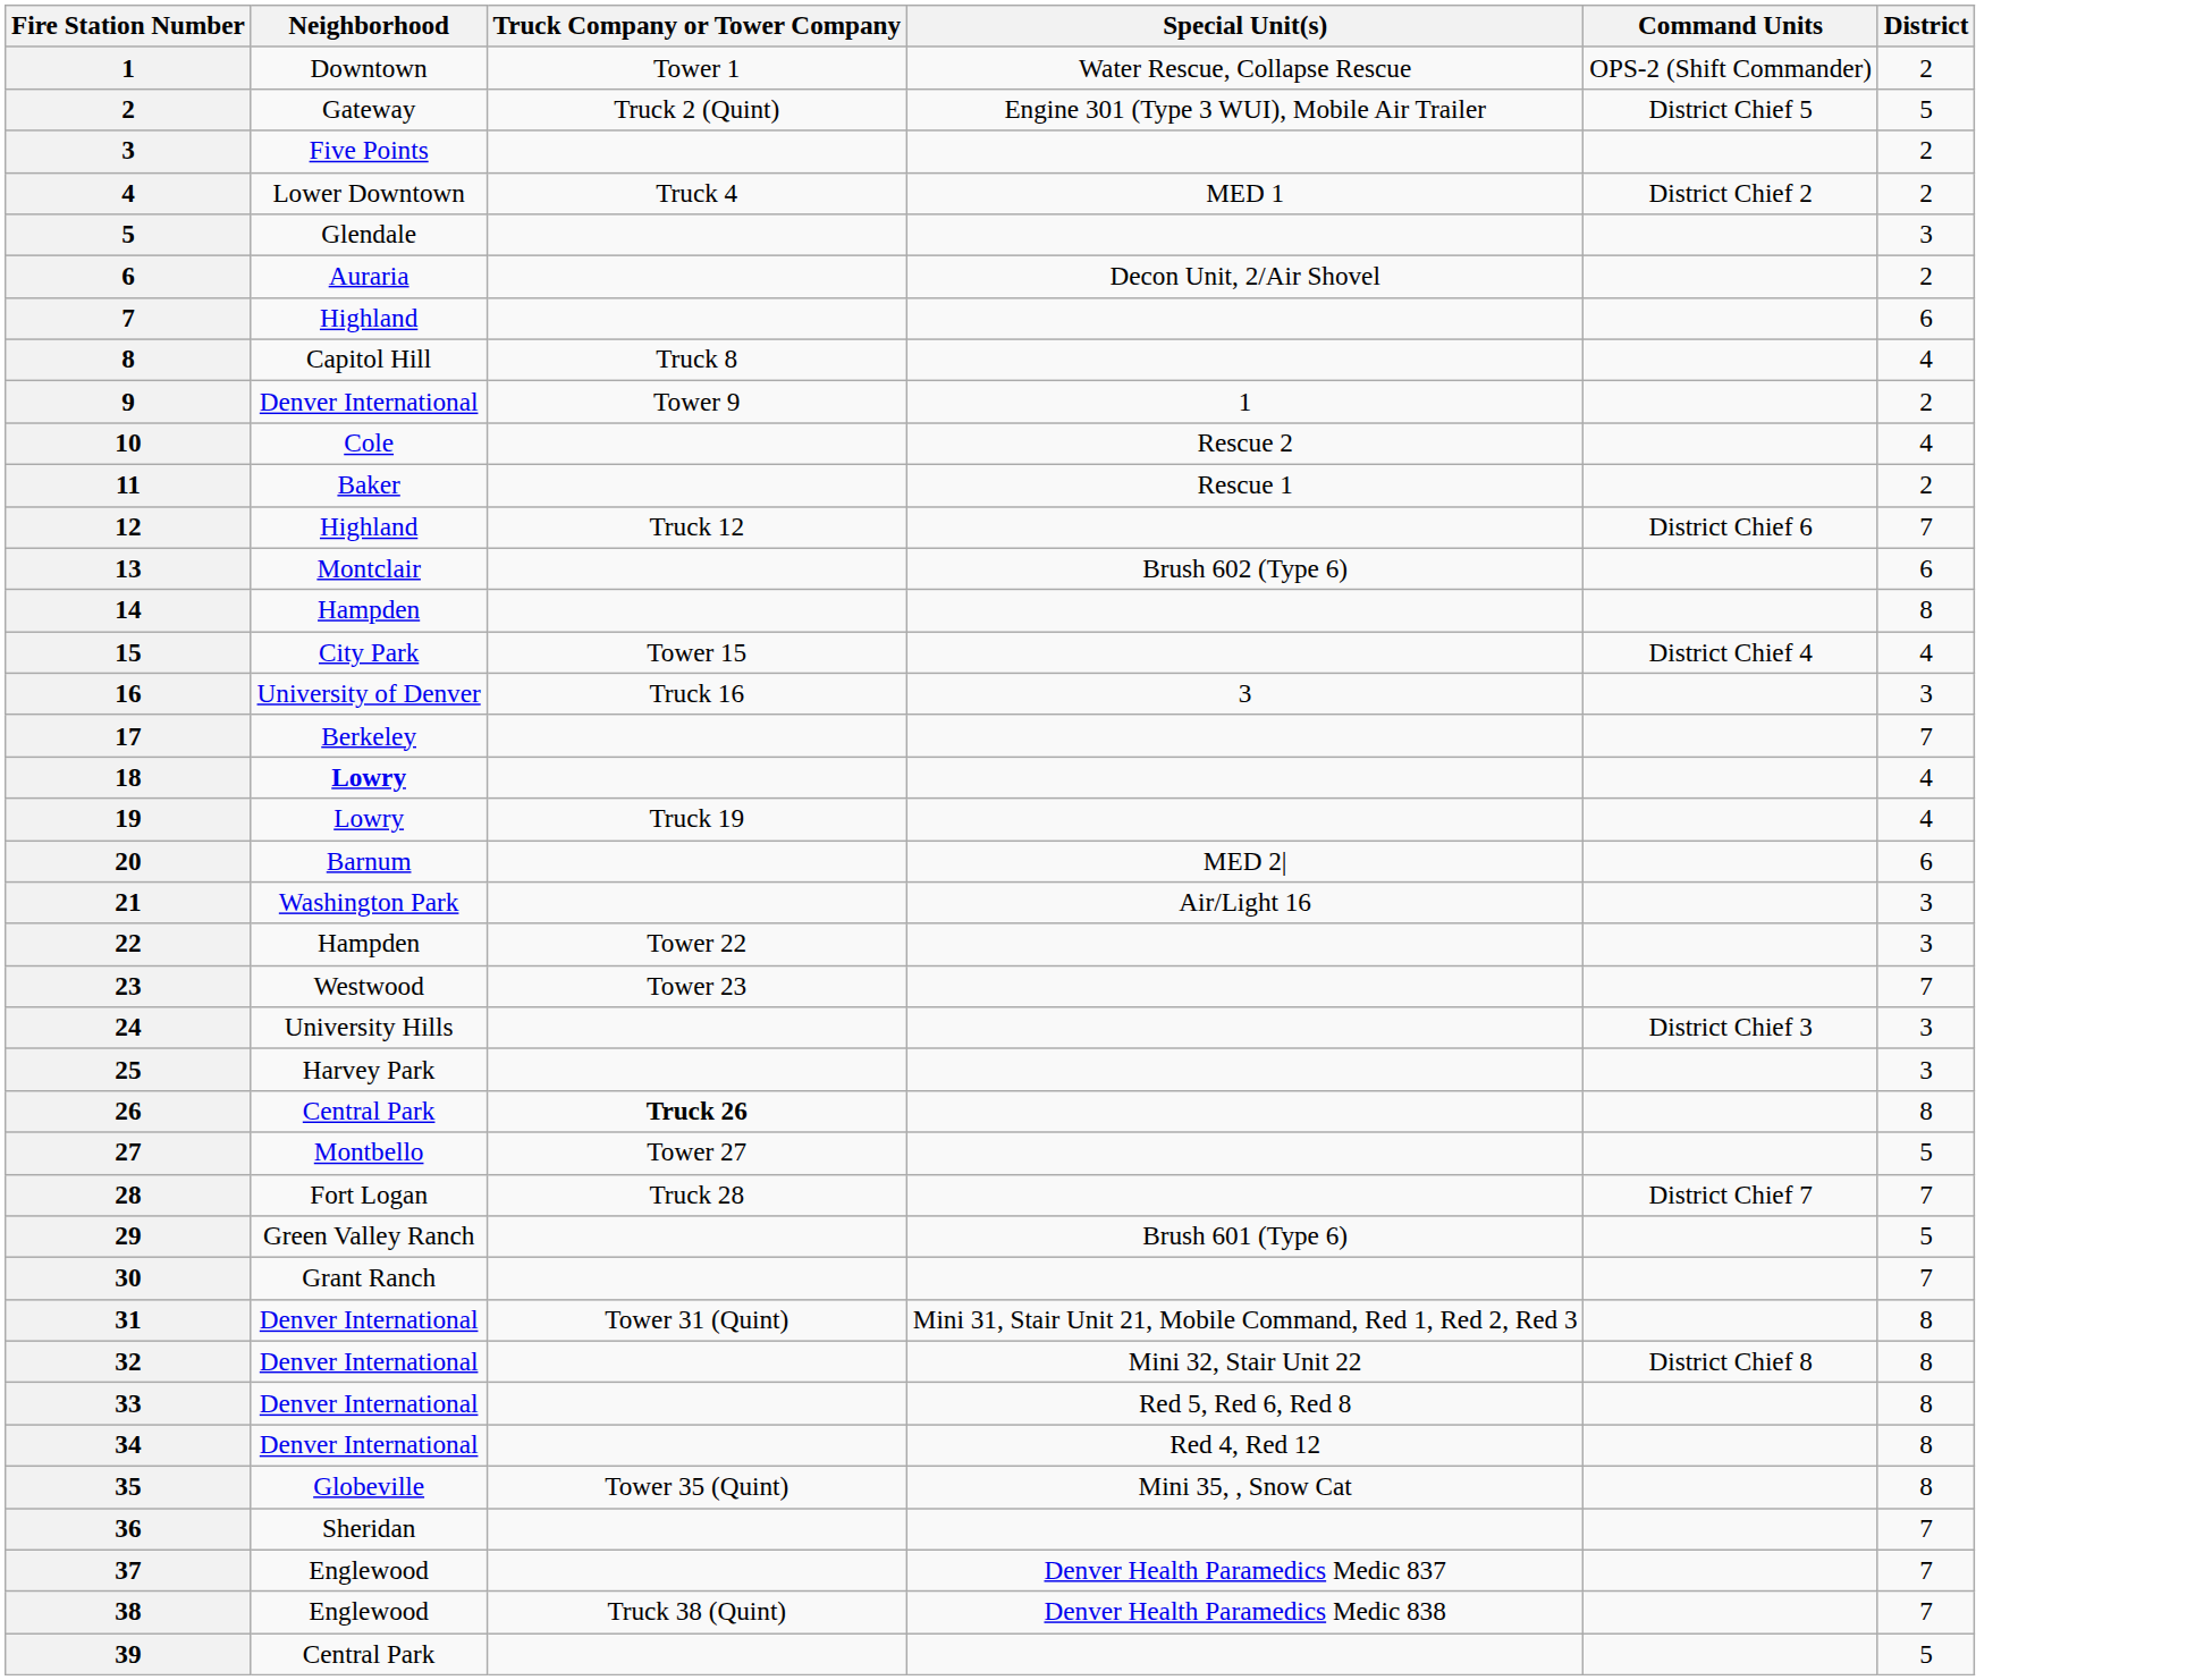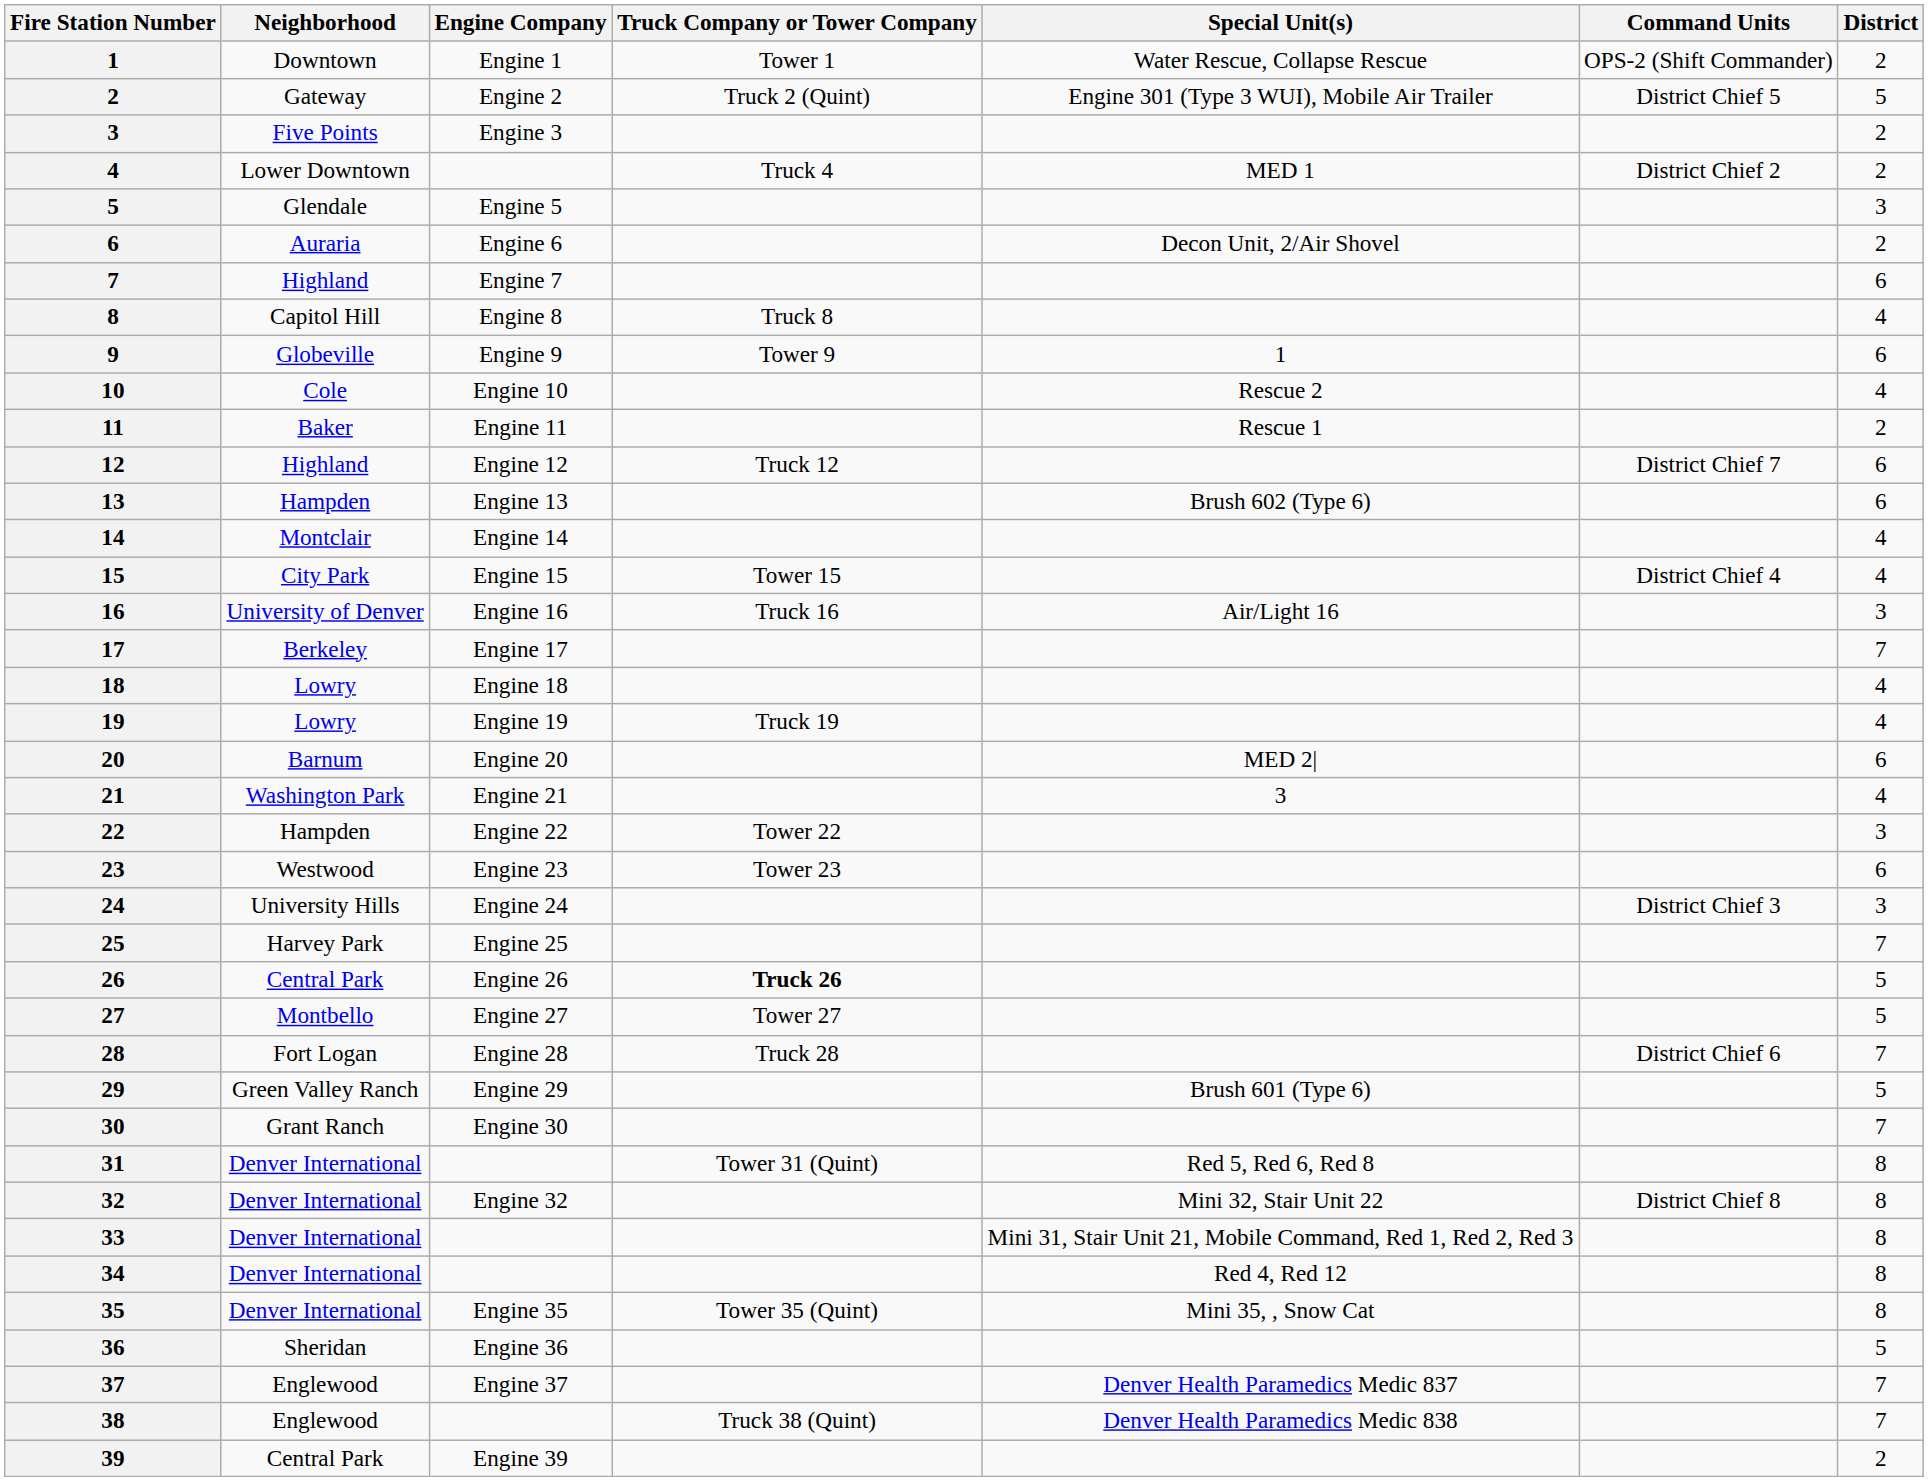+ column: Engine Company | Engine 1 | Engine 2 | Engine 3 | Engine 5 | Engine 6 | Engine 7 | Engine 8 | Engine 9 | Engine 10 | Engine 11 | Engine 12 | Engine 13 | Engine 14 | Engine 15 | Engine 16 | Engine 17 | Engine 18 | Engine 19 | Engine 20 | Engine 21 | Engine 22 | Engine 23 | Engine 24 | Engine 25 | Engine 26 | Engine 27 | Engine 28 | Engine 29 | Engine 30 | Engine 32 | Engine 35 | Engine 36 | Engine 37 | Engine 39
9 | Neighborhood: Denver International -> Globeville
9 | District: 2 -> 6
12 | Command Units: District Chief 6 -> District Chief 7
12 | District: 7 -> 6
13 | Neighborhood: Montclair -> Hampden
14 | Neighborhood: Hampden -> Montclair
14 | District: 8 -> 4
16 | Special Unit(s): 3 -> Air/Light 16
18 | Neighborhood: bold -> normal
21 | Special Unit(s): Air/Light 16 -> 3
21 | District: 3 -> 4
23 | District: 7 -> 6
25 | District: 3 -> 7
26 | District: 8 -> 5
28 | Command Units: District Chief 7 -> District Chief 6
31 | Special Unit(s): Mini 31, Stair Unit 21, Mobile Command, Red 1, Red 2, Red 3 -> Red 5, Red 6, Red 8
33 | Special Unit(s): Red 5, Red 6, Red 8 -> Mini 31, Stair Unit 21, Mobile Command, Red 1, Red 2, Red 3
35 | Neighborhood: Globeville -> Denver International
36 | District: 7 -> 5
39 | District: 5 -> 2
